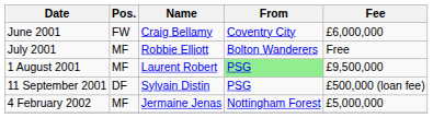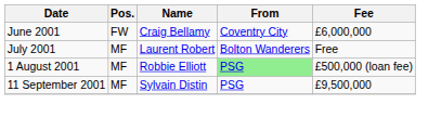July 2001 | Name: Robbie Elliott -> Laurent Robert
1 August 2001 | Name: Laurent Robert -> Robbie Elliott
1 August 2001 | Fee: £9,500,000 -> £500,000 (loan fee)
11 September 2001 | Pos.: DF -> MF
11 September 2001 | Fee: £500,000 (loan fee) -> £9,500,000
- row: 4 February 2002 | MF | Jermaine Jenas | Nottingham Forest | £5,000,000
